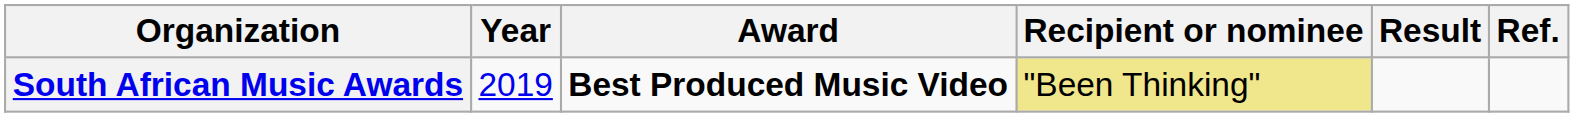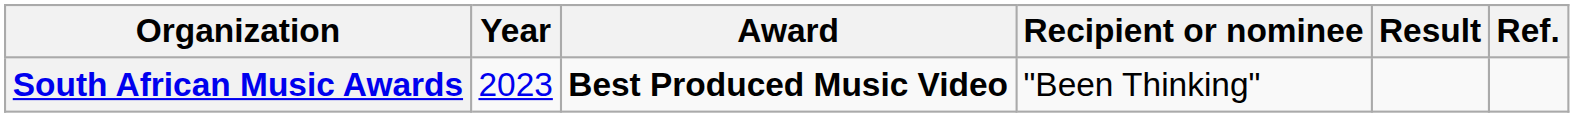South African Music Awards | Year: 2019 -> 2023
South African Music Awards | Recipient or nominee: khaki background -> no background
